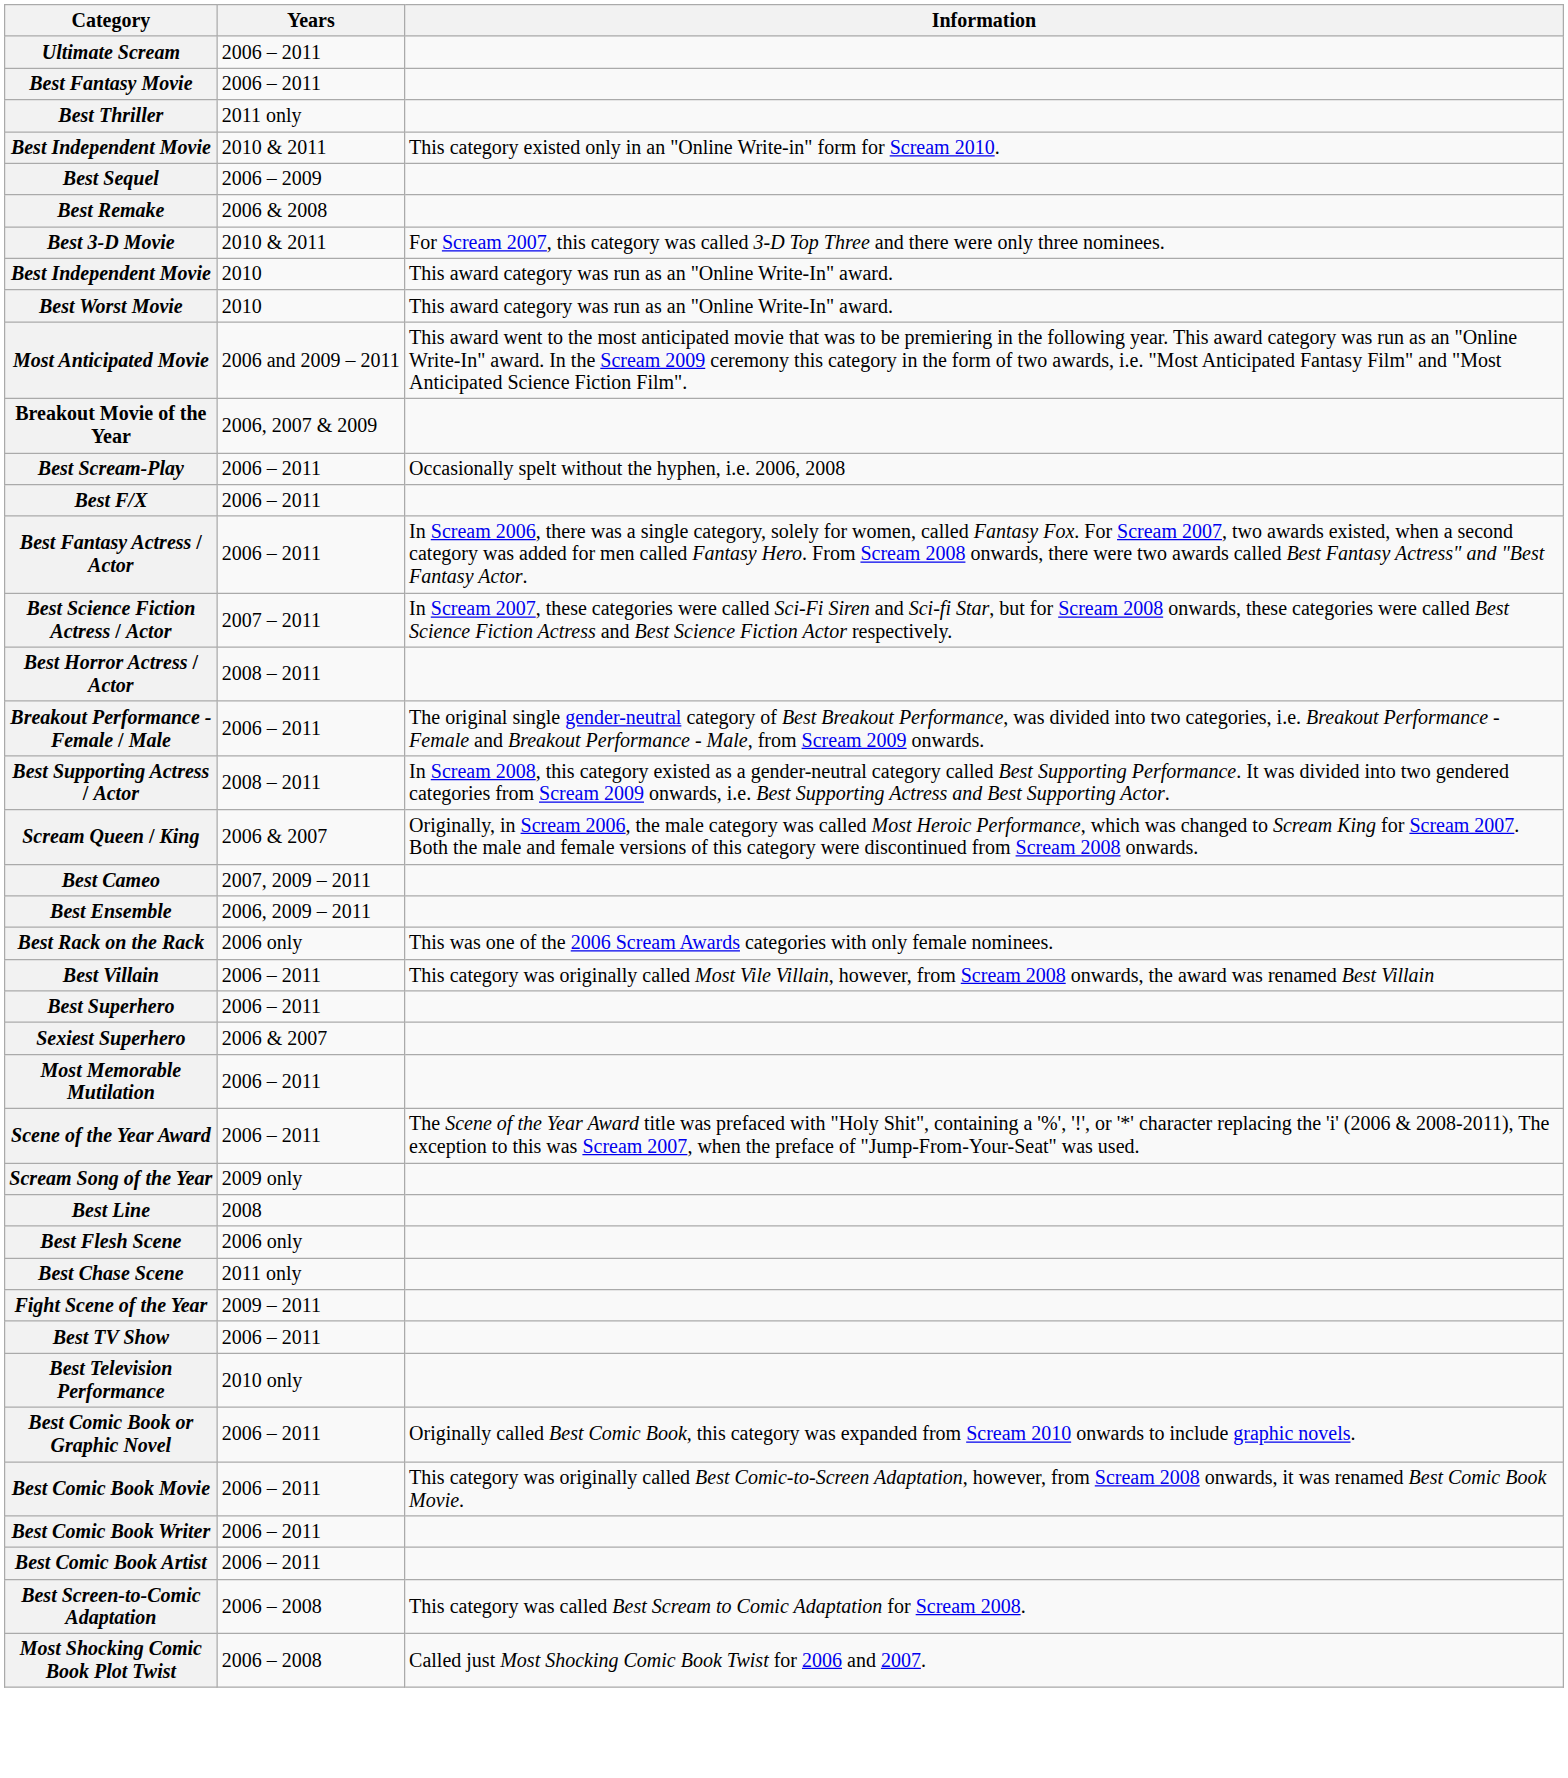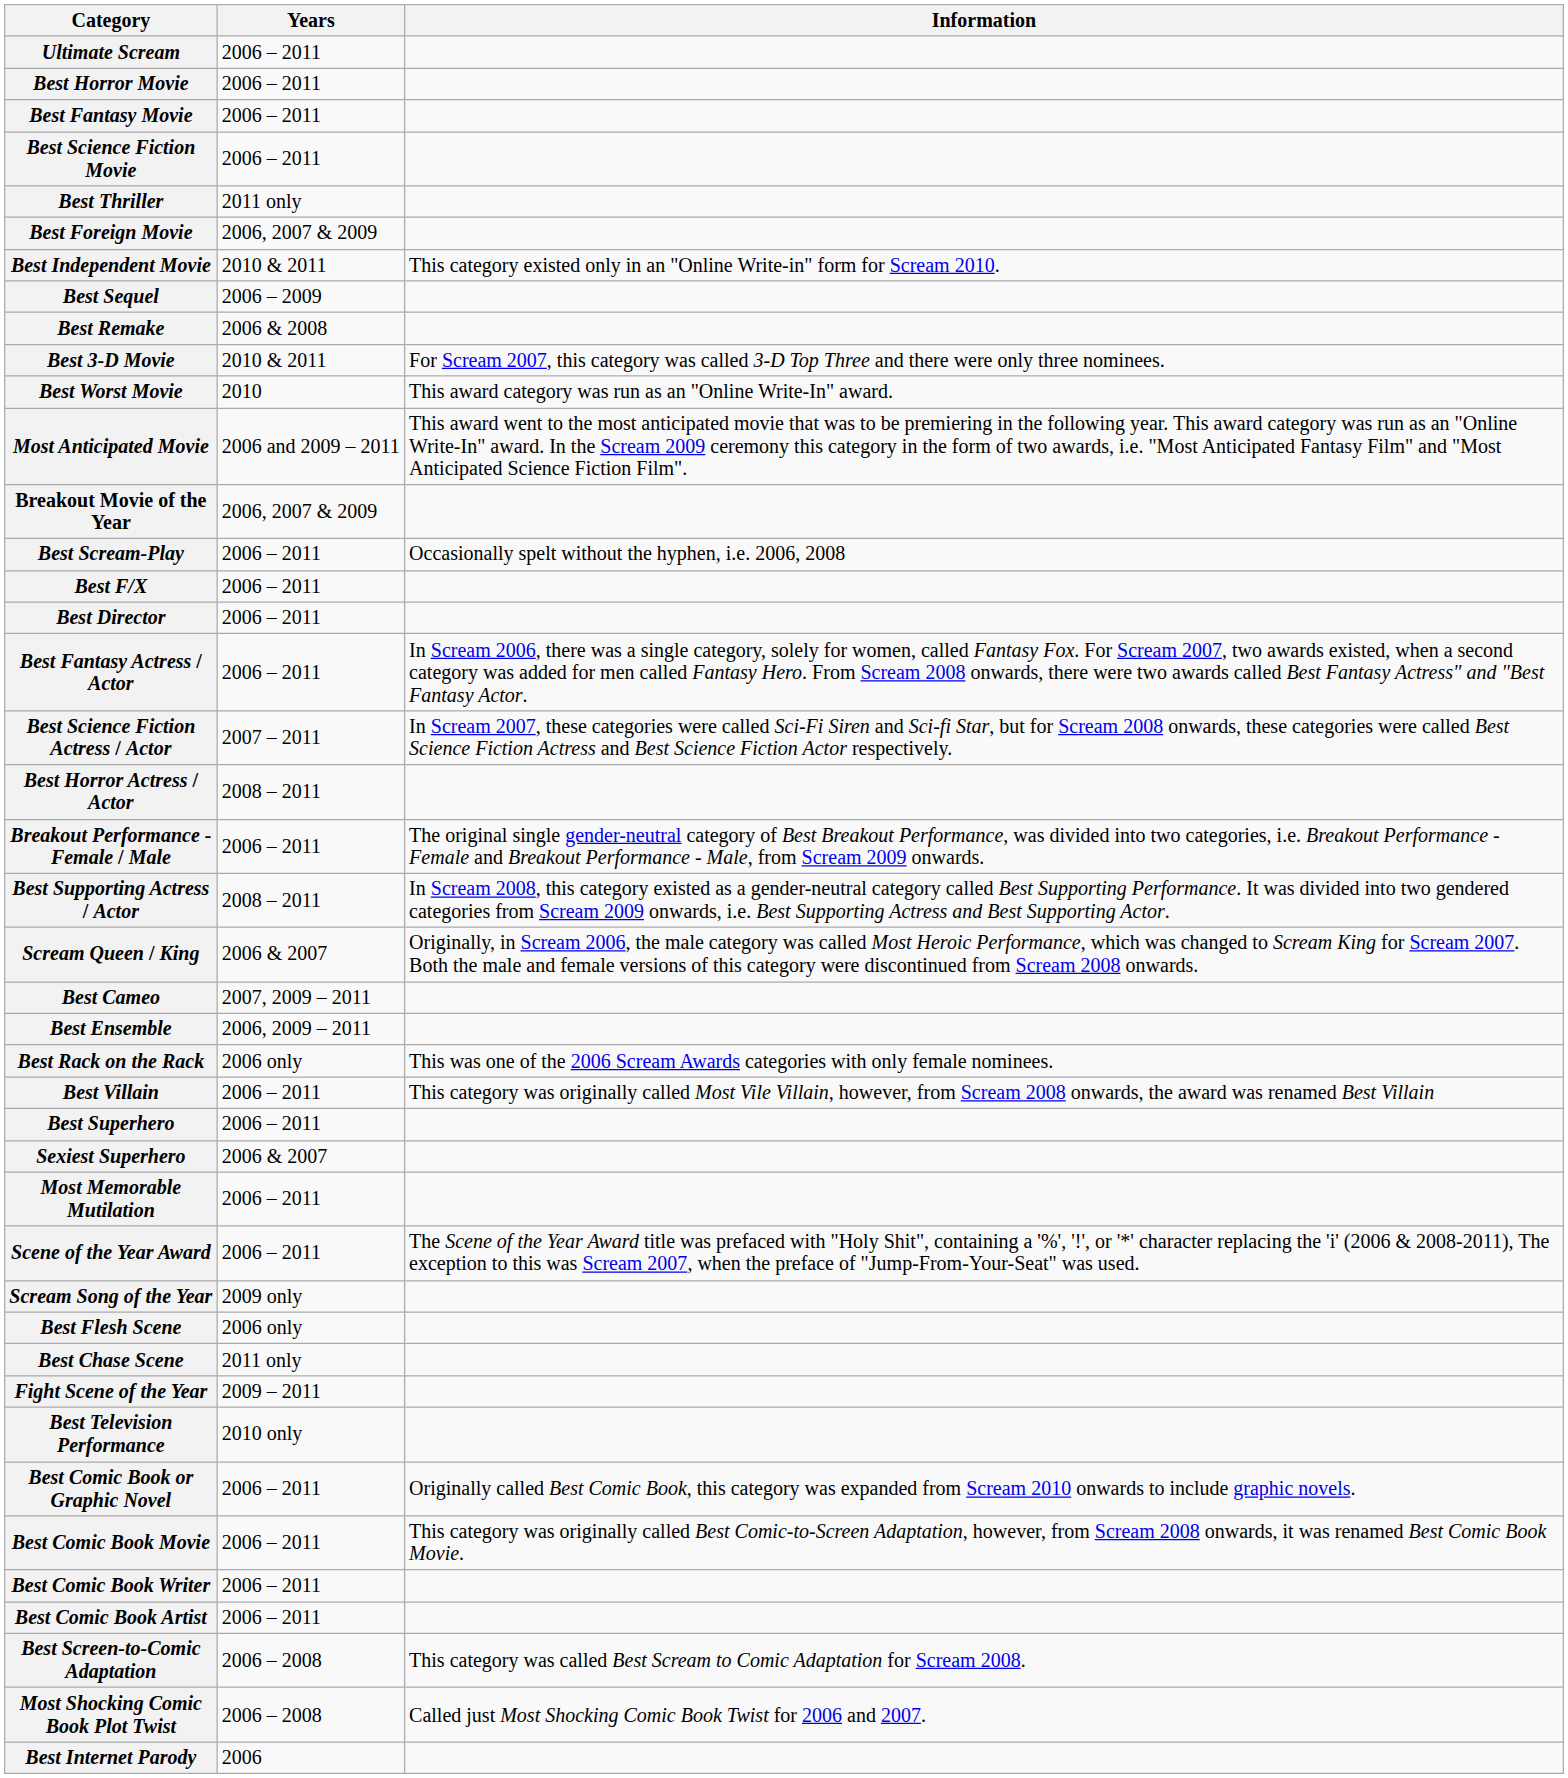+ row: Best Horror Movie | 2006 – 2011
+ row: Best Science Fiction Movie | 2006 – 2011
+ row: Best Foreign Movie | 2006, 2007 & 2009
- row: Best Independent Movie | 2010 | This award category was run as an "Online Write-In" award.
+ row: Best Director | 2006 – 2011
- row: Best Line | 2008
- row: Best TV Show | 2006 – 2011
+ row: Best Internet Parody | 2006
